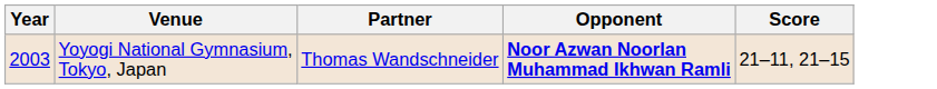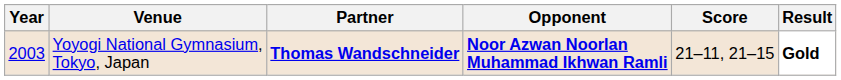+ column: Result | Gold
Yoyogi National Gymnasium, Tokyo, Japan | Partner: normal -> bold
